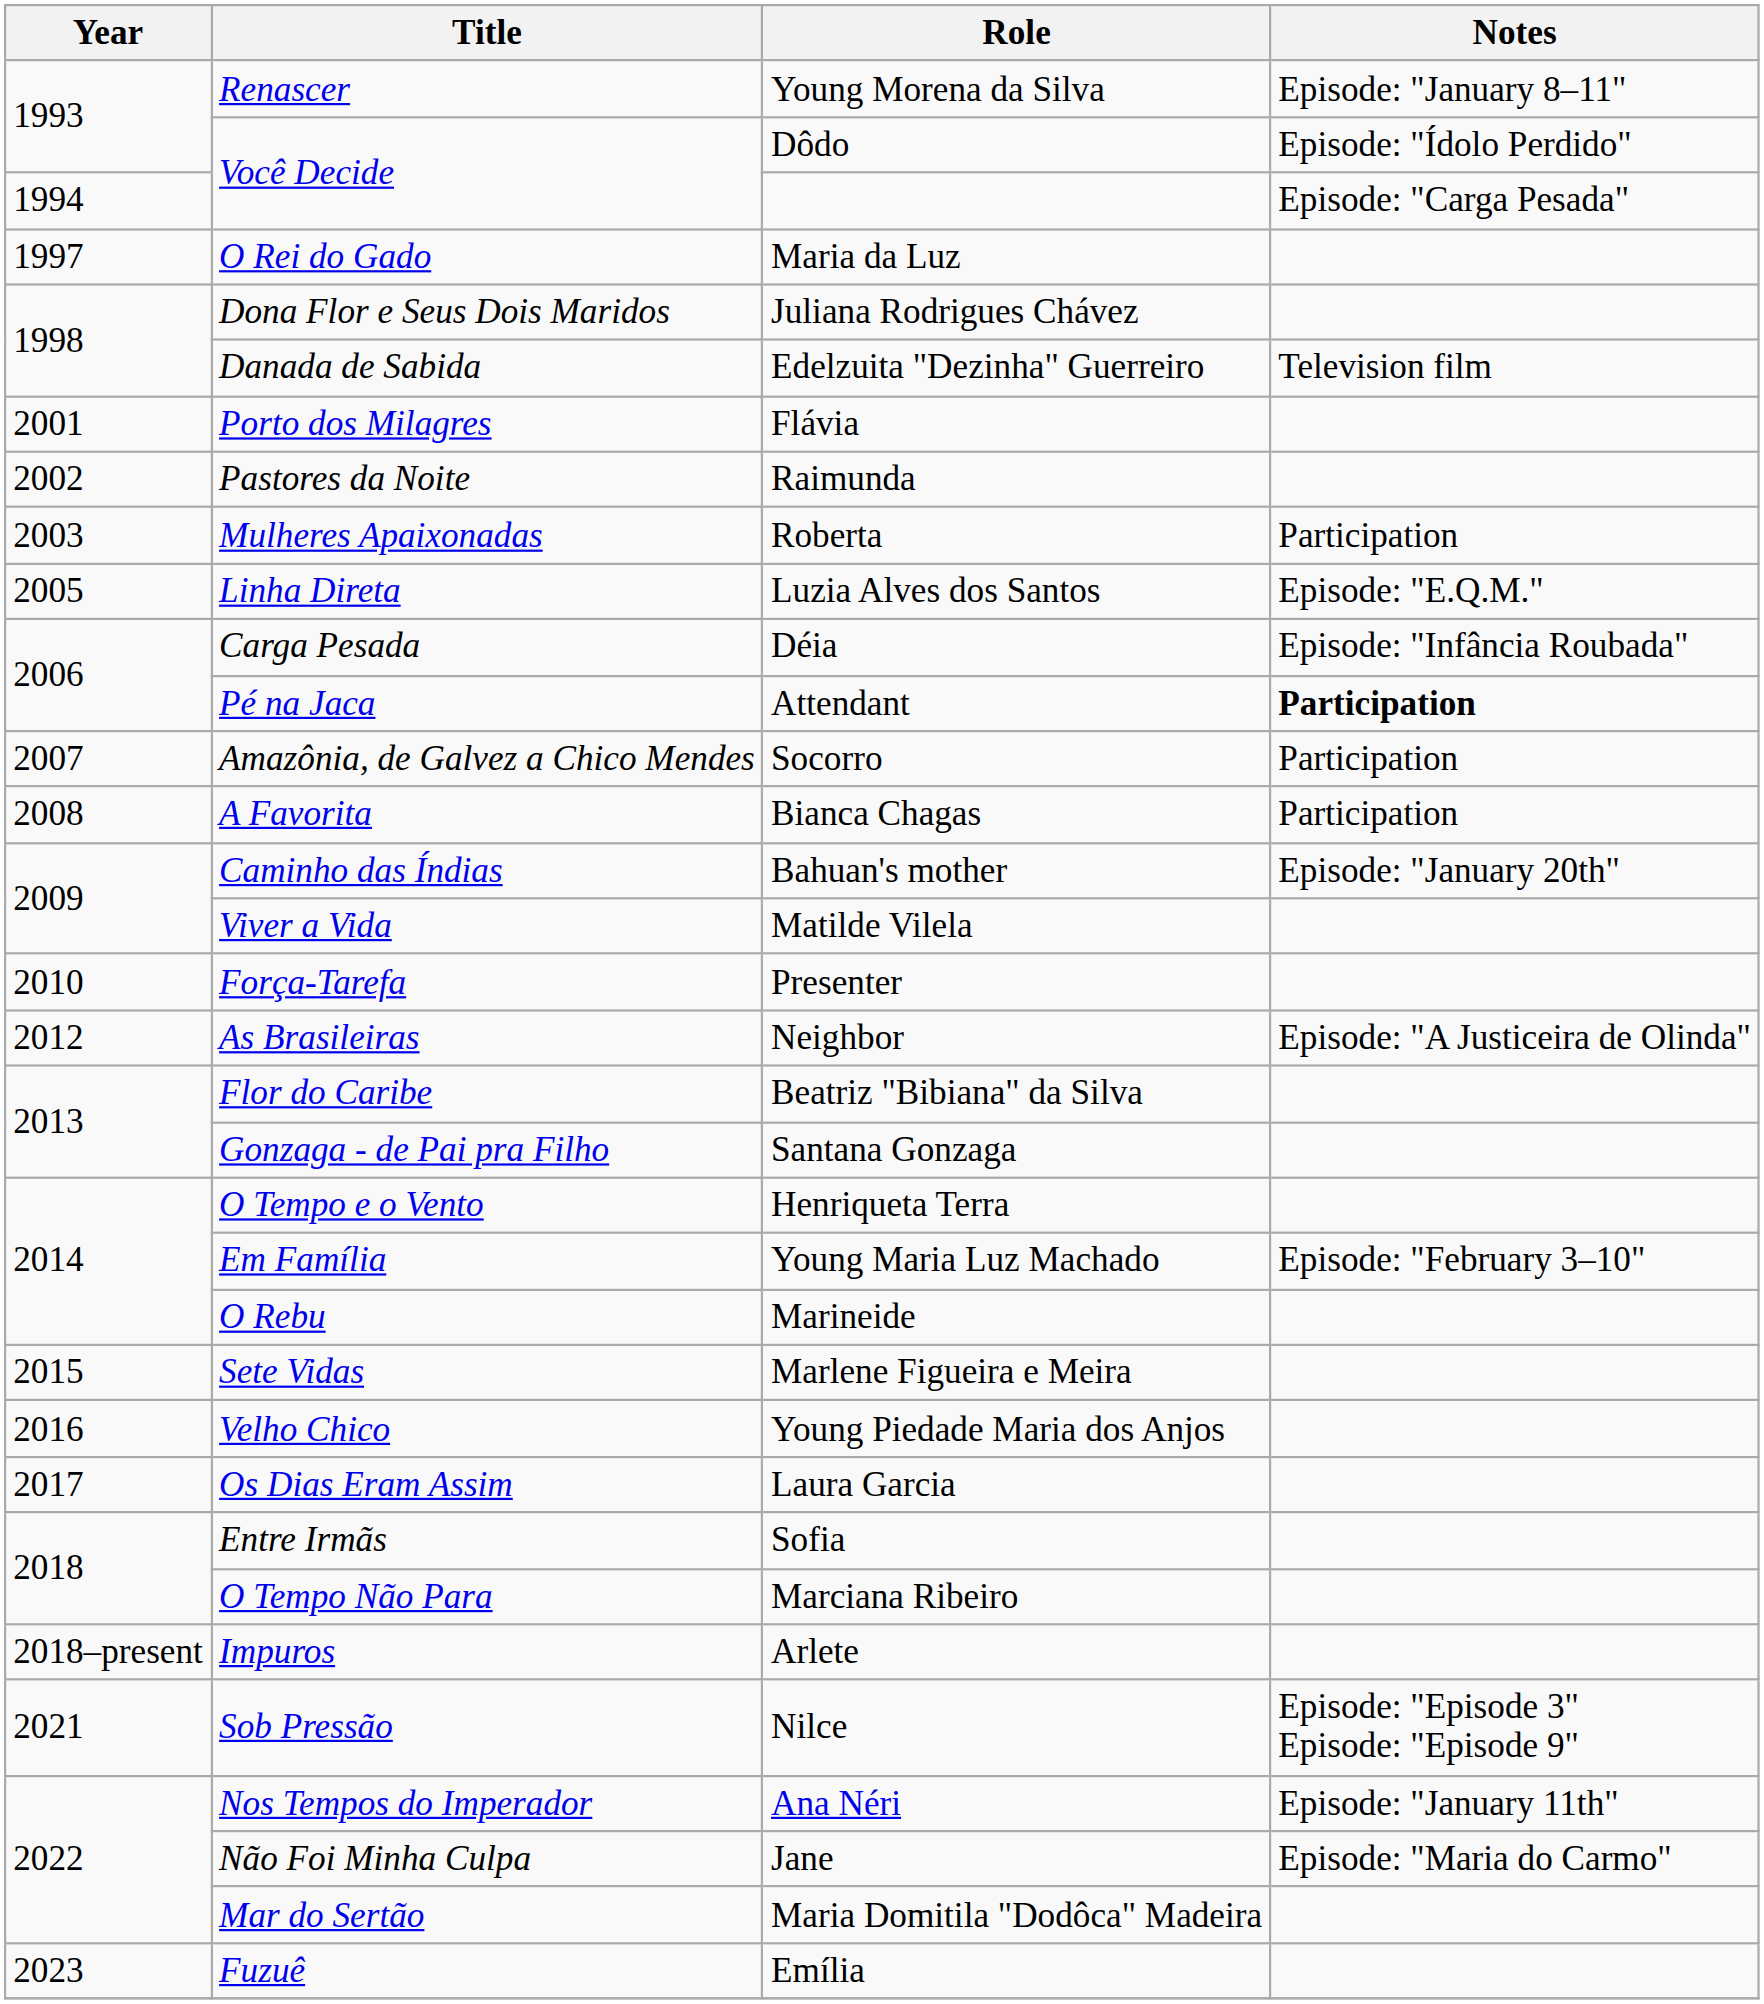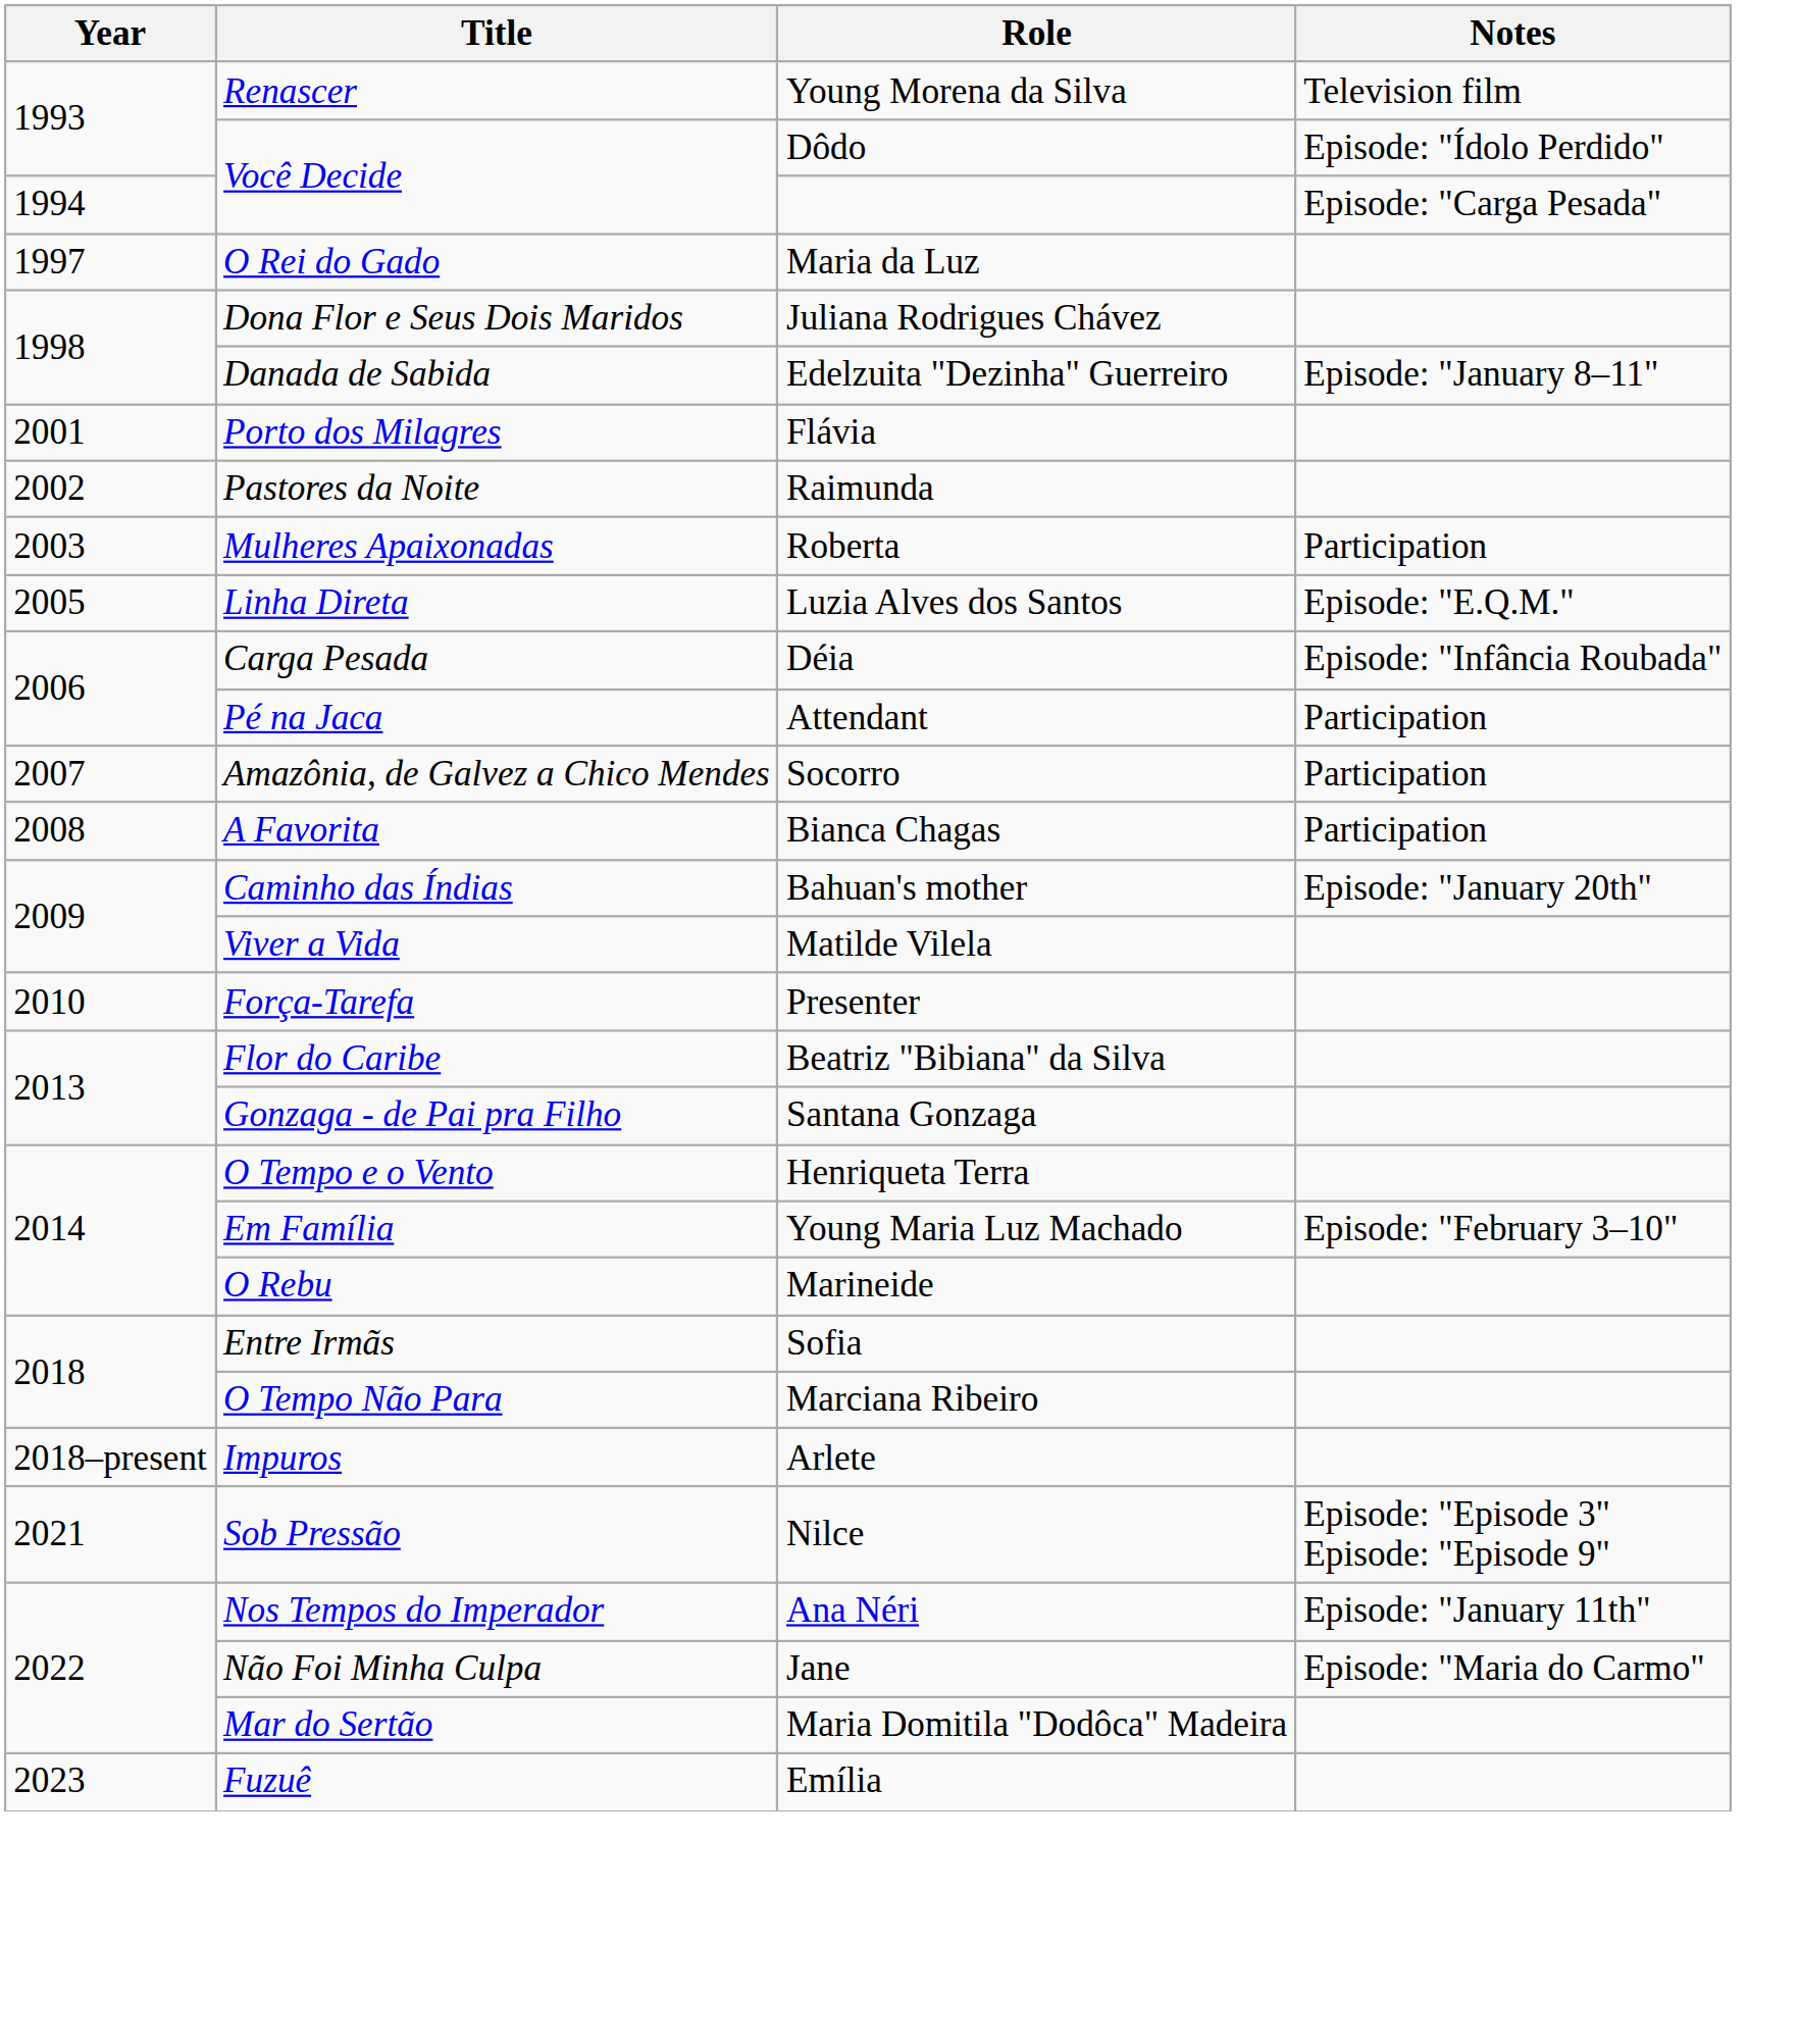Young Morena da Silva | Notes: Episode: "January 8–11" -> Television film
Edelzuita "Dezinha" Guerreiro | Notes: Television film -> Episode: "January 8–11"
Attendant | Notes: bold -> normal
- row: 2012 | As Brasileiras | Neighbor | Episode: "A Justiceira de Olinda"
- row: 2015 | Sete Vidas | Marlene Figueira e Meira
- row: 2016 | Velho Chico | Young Piedade Maria dos Anjos
- row: 2017 | Os Dias Eram Assim | Laura Garcia
